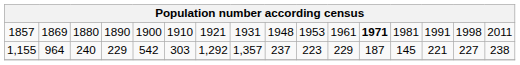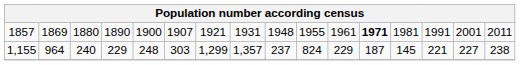1857 | column 6: 1910 -> 1907
1857 | column 10: 1953 -> 1955
1857 | column 15: 1998 -> 2001
1,155 | column 5: 542 -> 248
1,155 | column 7: 1,292 -> 1,299
1,155 | column 10: 223 -> 824
